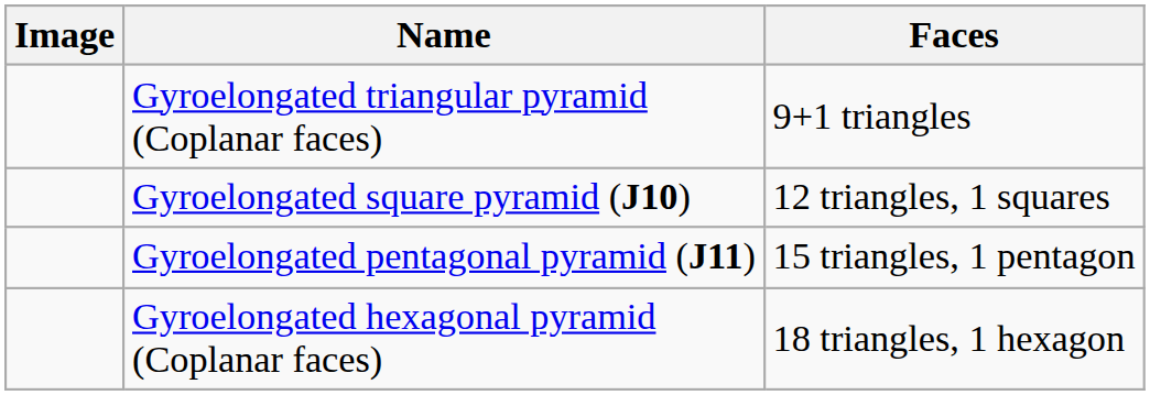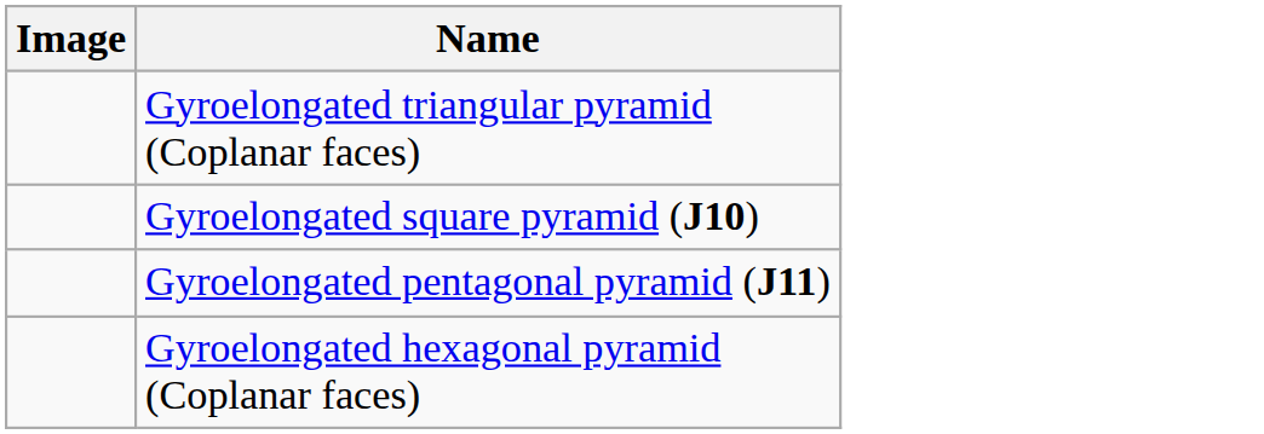- column: Faces | 9+1 triangles | 12 triangles, 1 squares | 15 triangles, 1 pentagon | 18 triangles, 1 hexagon
